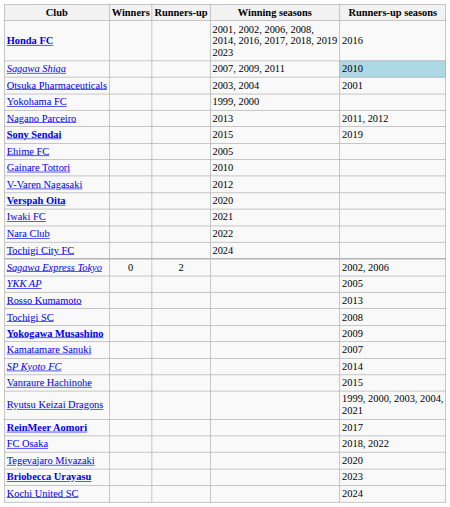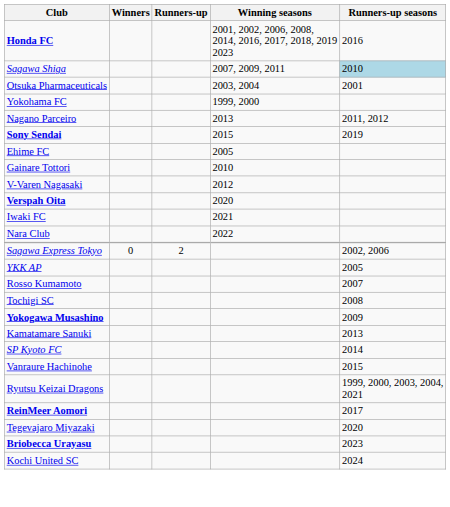- row: Tochigi City FC | 2024
Rosso Kumamoto | Runners-up seasons: 2013 -> 2007
Kamatamare Sanuki | Runners-up seasons: 2007 -> 2013
- row: FC Osaka | 2018, 2022
